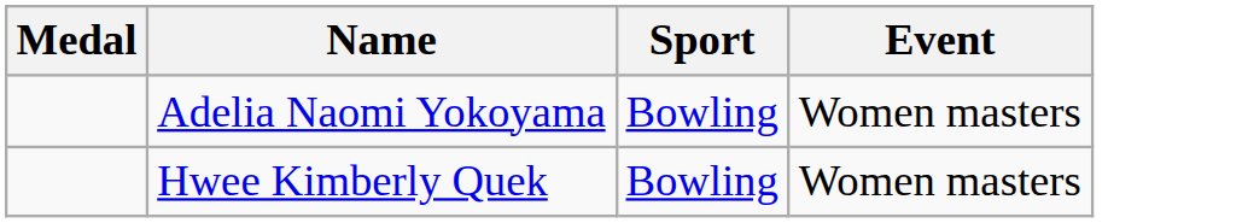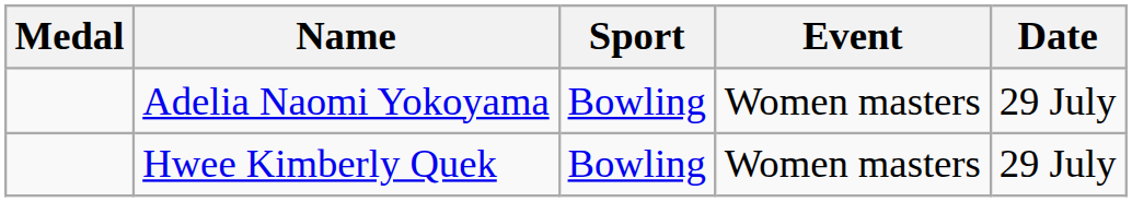+ column: Date | 29 July | 29 July
